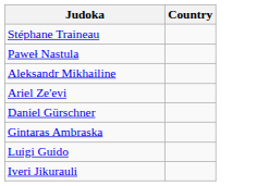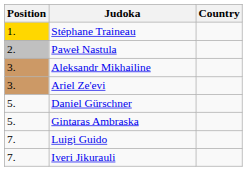+ column: Position | 1. | 2. | 3. | 3. | 5. | 5. | 7. | 7.
